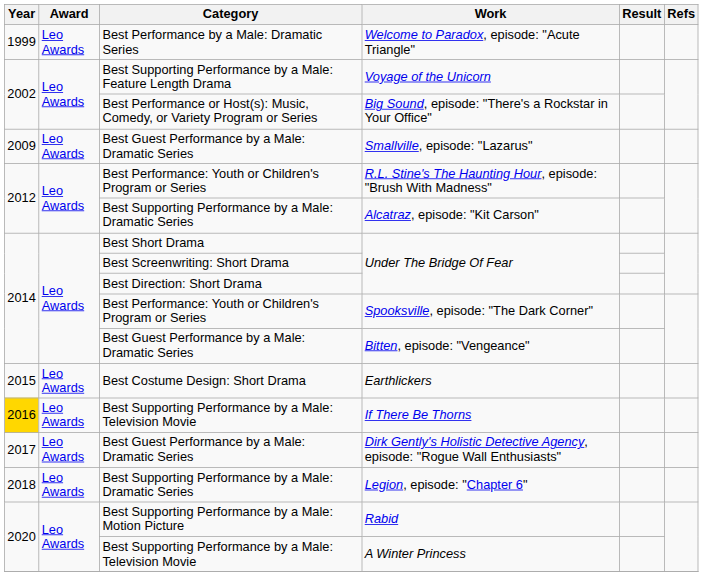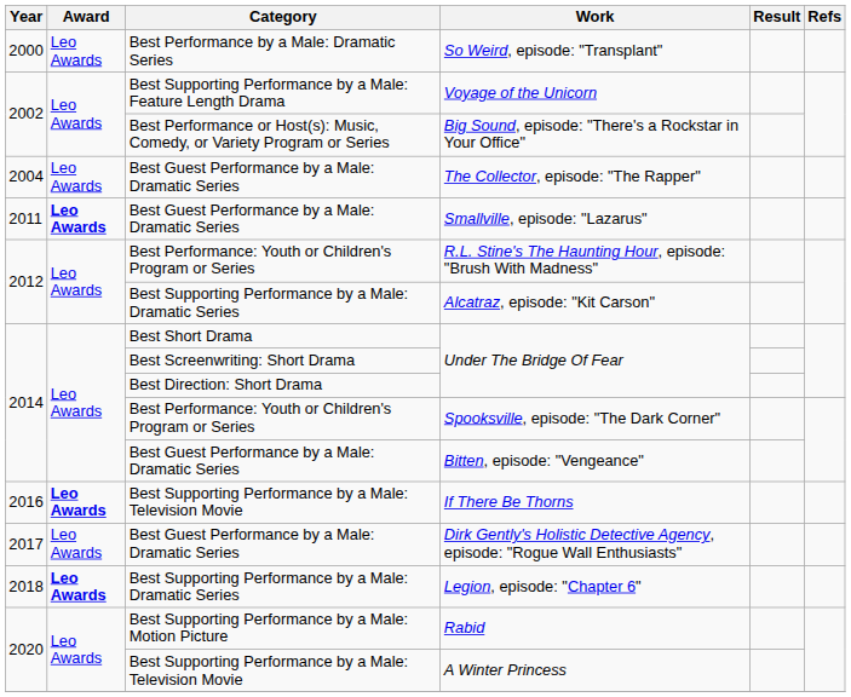- row: 1999 | Leo Awards | Best Performance by a Male: Dramatic Series | Welcome to Paradox, episode: "Acute Triangle"
+ row: 2000 | Leo Awards | Best Performance by a Male: Dramatic Series | So Weird, episode: "Transplant"
+ row: 2004 | Leo Awards | Best Guest Performance by a Male: Dramatic Series | The Collector, episode: "The Rapper"
Smallville, episode: "Lazarus" | Year: 2009 -> 2011
Smallville, episode: "Lazarus" | Award: normal -> bold
- row: 2015 | Leo Awards | Best Costume Design: Short Drama | Earthlickers
If There Be Thorns | Year: gold background -> no background
If There Be Thorns | Award: normal -> bold
Legion, episode: "Chapter 6" | Award: normal -> bold
